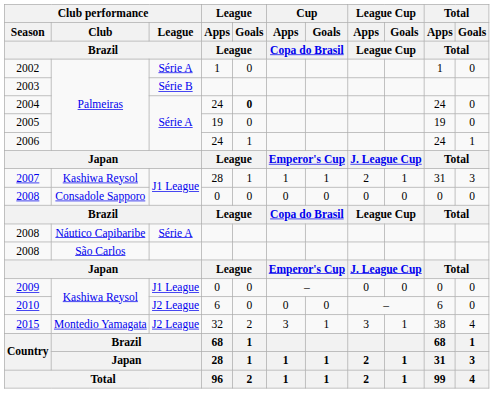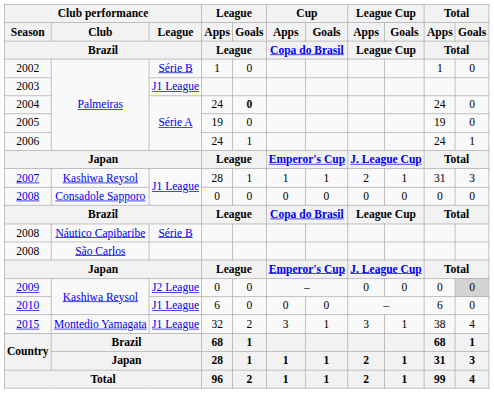2002 | Club performance / League / Brazil: Série A -> Série B
2003 | Club performance / League / Brazil: Série B -> J1 League
2008 / Náutico Capibaribe | Club performance / League / Brazil: Série A -> Série B
2009 | Club performance / League / Brazil: J1 League -> J2 League
2009 | Total / Goals / Total: no background -> lightgrey background
2010 | Club performance / League / Brazil: J2 League -> J1 League
2015 | Club performance / League / Brazil: J2 League -> J1 League
